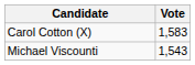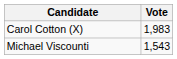Carol Cotton (X) | Vote: 1,583 -> 1,983
